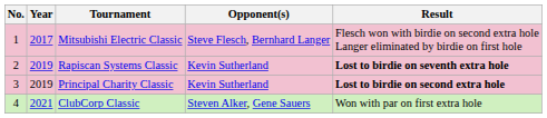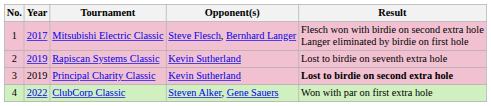Rapiscan Systems Classic | Result: bold -> normal
ClubCorp Classic | Year: 2021 -> 2022
